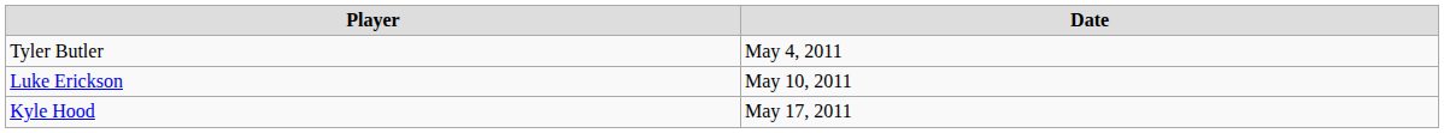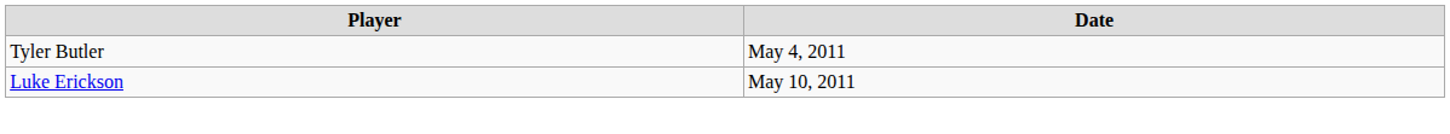- row: Kyle Hood | May 17, 2011
